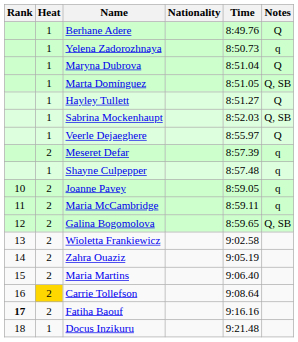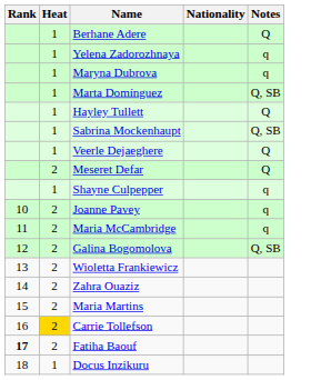- column: Time | 8:49.76 | 8:50.73 | 8:51.04 | 8:51.05 | 8:51.27 | 8:52.03 | 8:55.97 | 8:57.39 | 8:57.48 | 8:59.05 | 8:59.11 | 8:59.65 | 9:02.58 | 9:05.19 | 9:06.40 | 9:08.64 | 9:16.16 | 9:21.48
Maryna Dubrova | Notes: Q -> q
Meseret Defar | Notes: q -> Q
